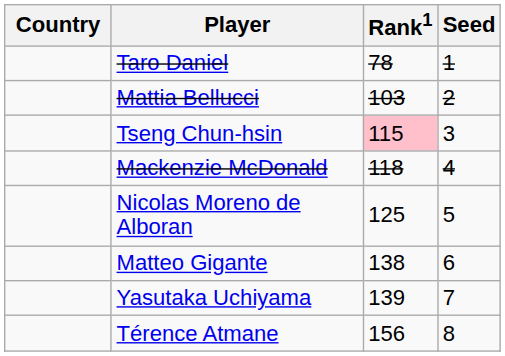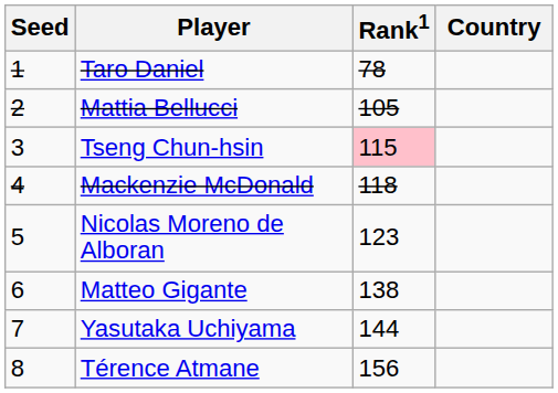columns swapped: Country <-> Seed
Mattia Bellucci | Rank1: 103 -> 105
Nicolas Moreno de Alboran | Rank1: 125 -> 123
Yasutaka Uchiyama | Rank1: 139 -> 144
